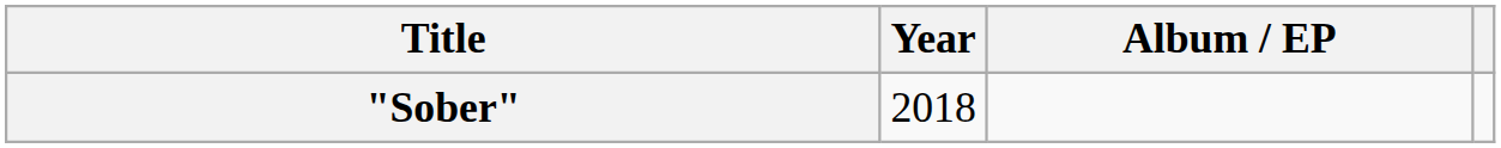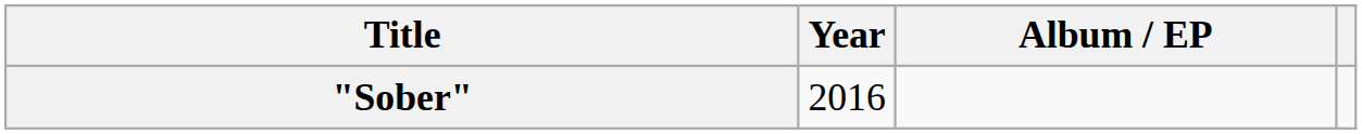"Sober" | Year: 2018 -> 2016
